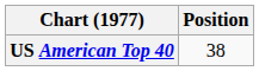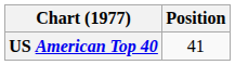US American Top 40 | Position: 38 -> 41
